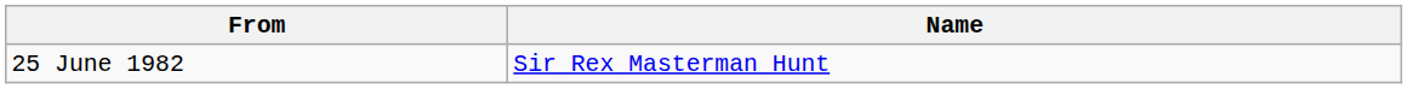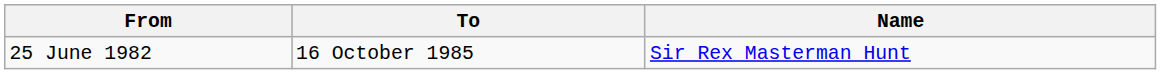+ column: To | 16 October 1985
